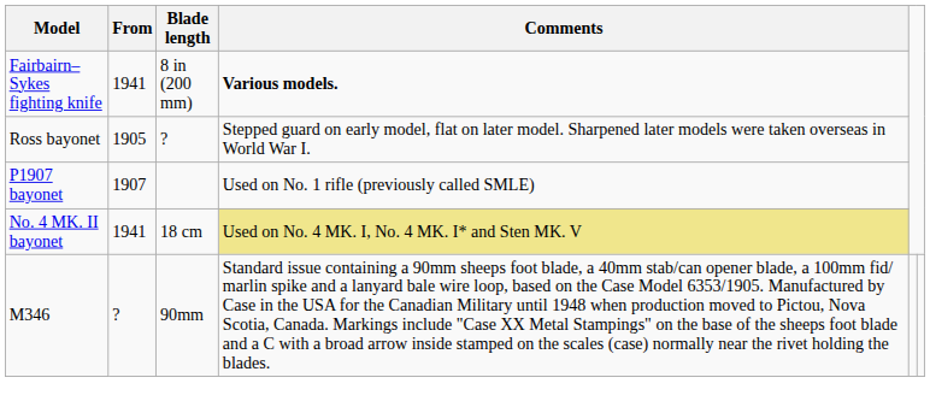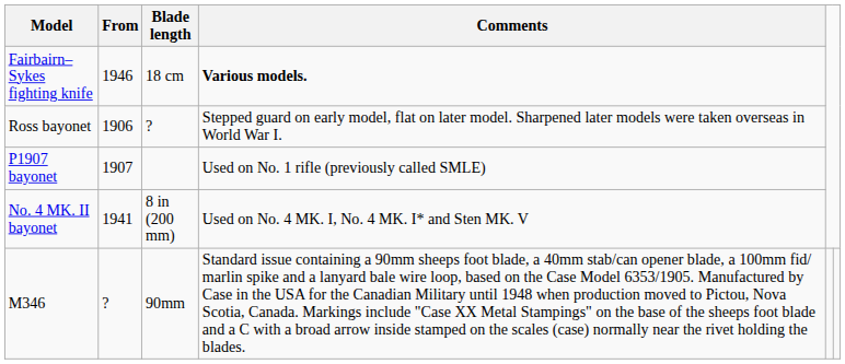Fairbairn–Sykes fighting knife | From: 1941 -> 1946
Fairbairn–Sykes fighting knife | Blade length: 8 in (200 mm) -> 18 cm
Ross bayonet | From: 1905 -> 1906
No. 4 MK. II bayonet | Blade length: 18 cm -> 8 in (200 mm)
No. 4 MK. II bayonet | Comments: khaki background -> no background
